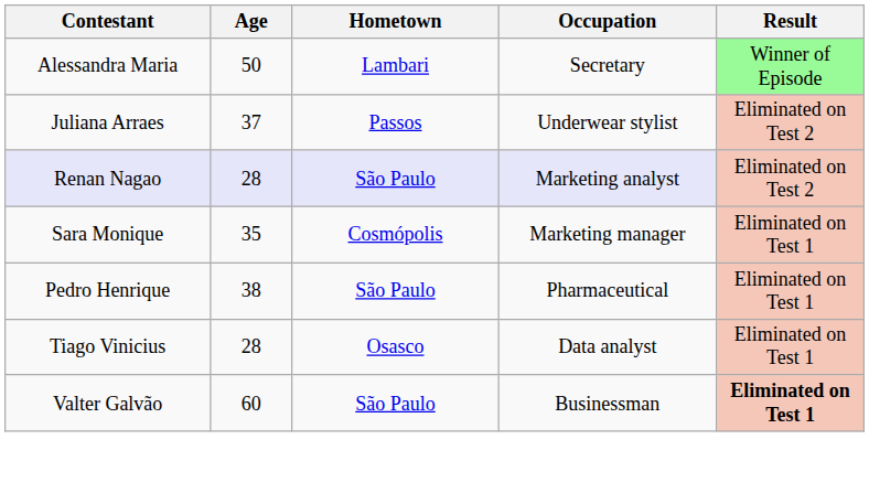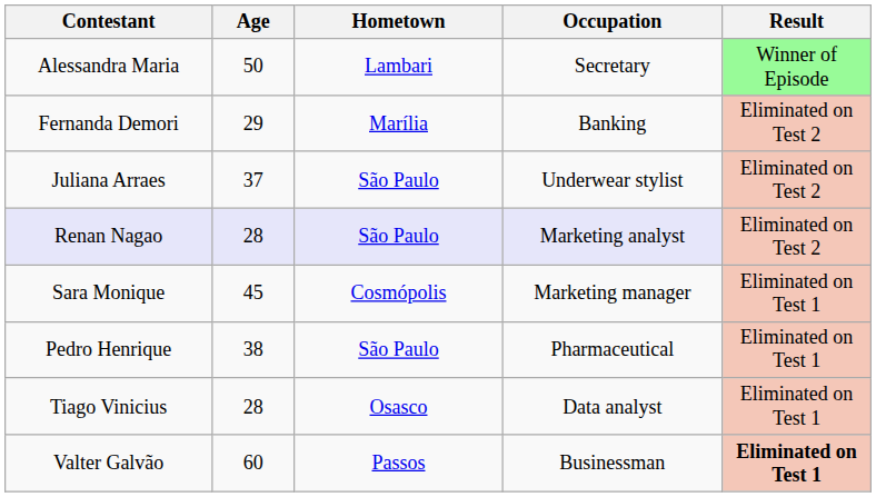+ row: Fernanda Demori | 29 | Marília | Banking | Eliminated on Test 2
Juliana Arraes | Hometown: Passos -> São Paulo
Sara Monique | Age: 35 -> 45
Valter Galvão | Hometown: São Paulo -> Passos
